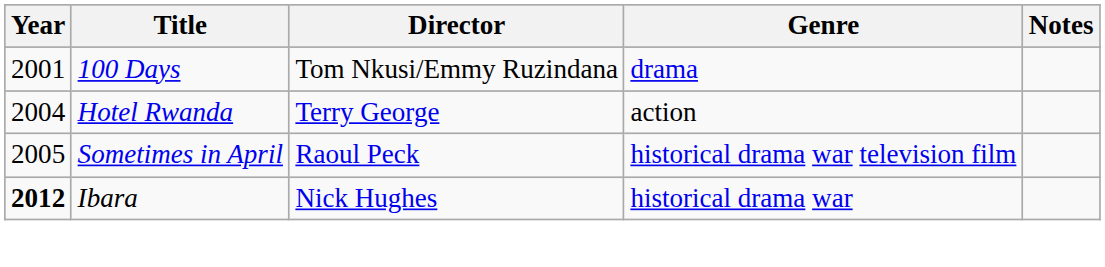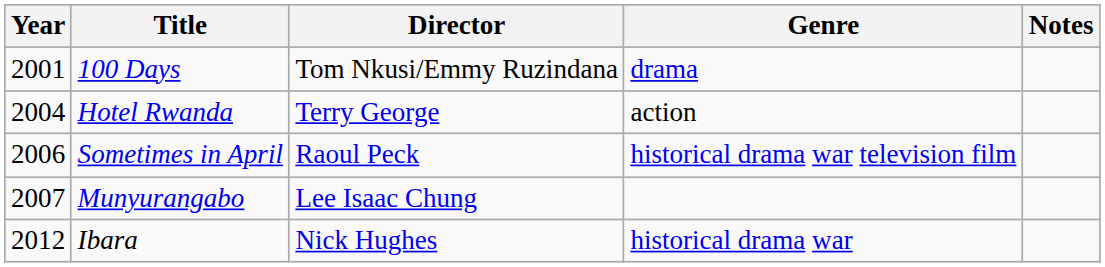Sometimes in April | Year: 2005 -> 2006
+ row: 2007 | Munyurangabo | Lee Isaac Chung
Ibara | Year: bold -> normal
